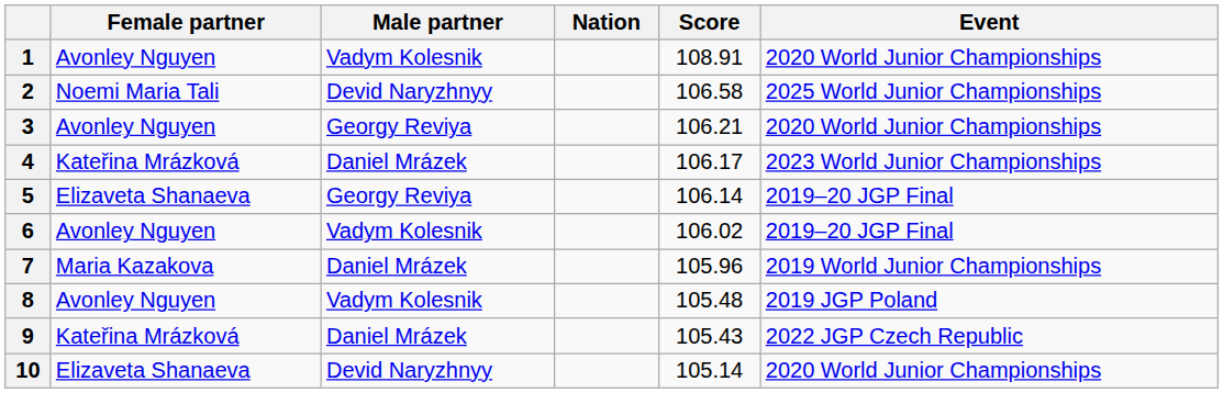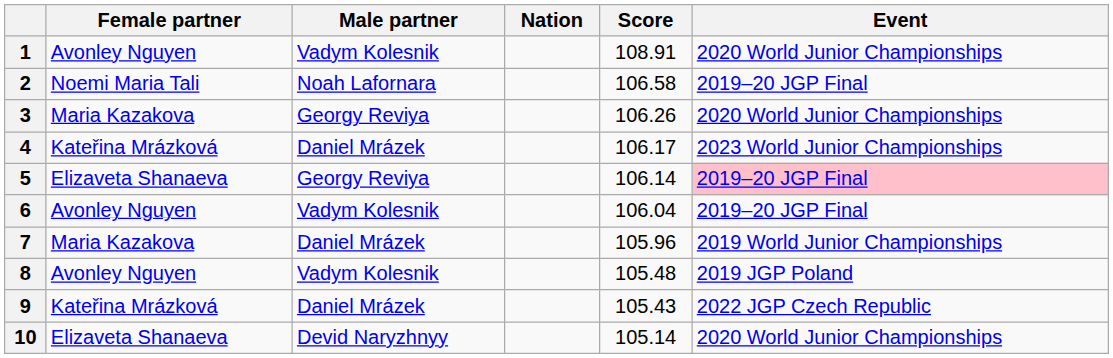2 | Male partner: Devid Naryzhnyy -> Noah Lafornara
2 | Event: 2025 World Junior Championships -> 2019–20 JGP Final
3 | Female partner: Avonley Nguyen -> Maria Kazakova
3 | Score: 106.21 -> 106.26
5 | Event: no background -> pink background
6 | Score: 106.02 -> 106.04
